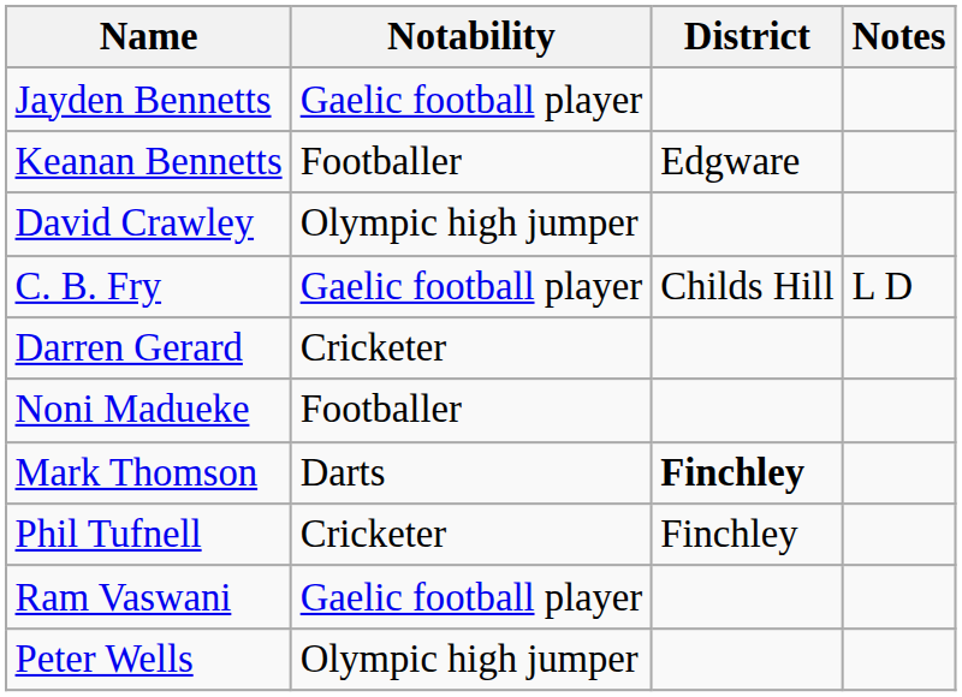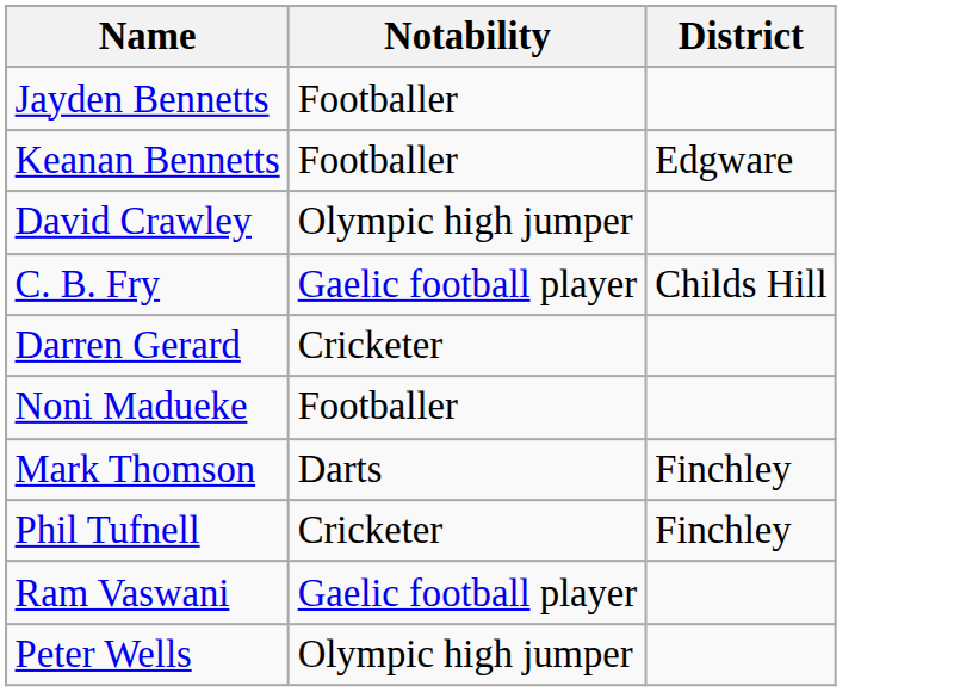- column: Notes | L D
Jayden Bennetts | Notability: Gaelic football player -> Footballer
Mark Thomson | District: bold -> normal
